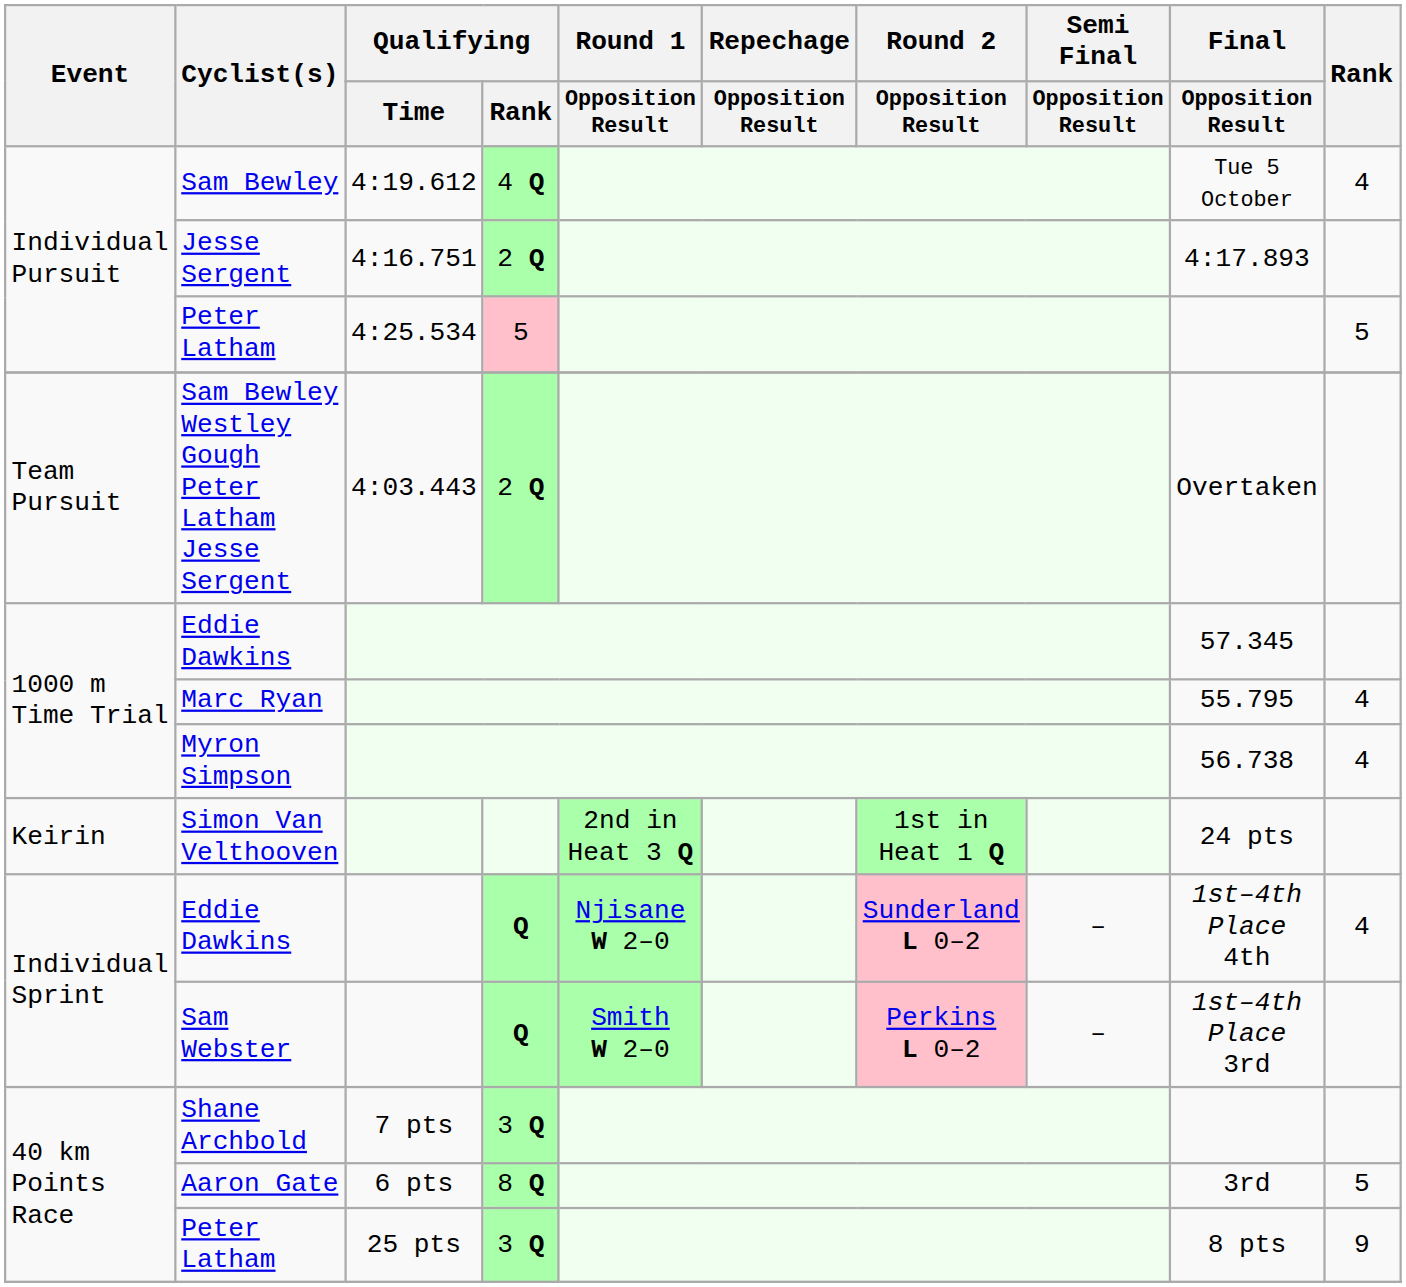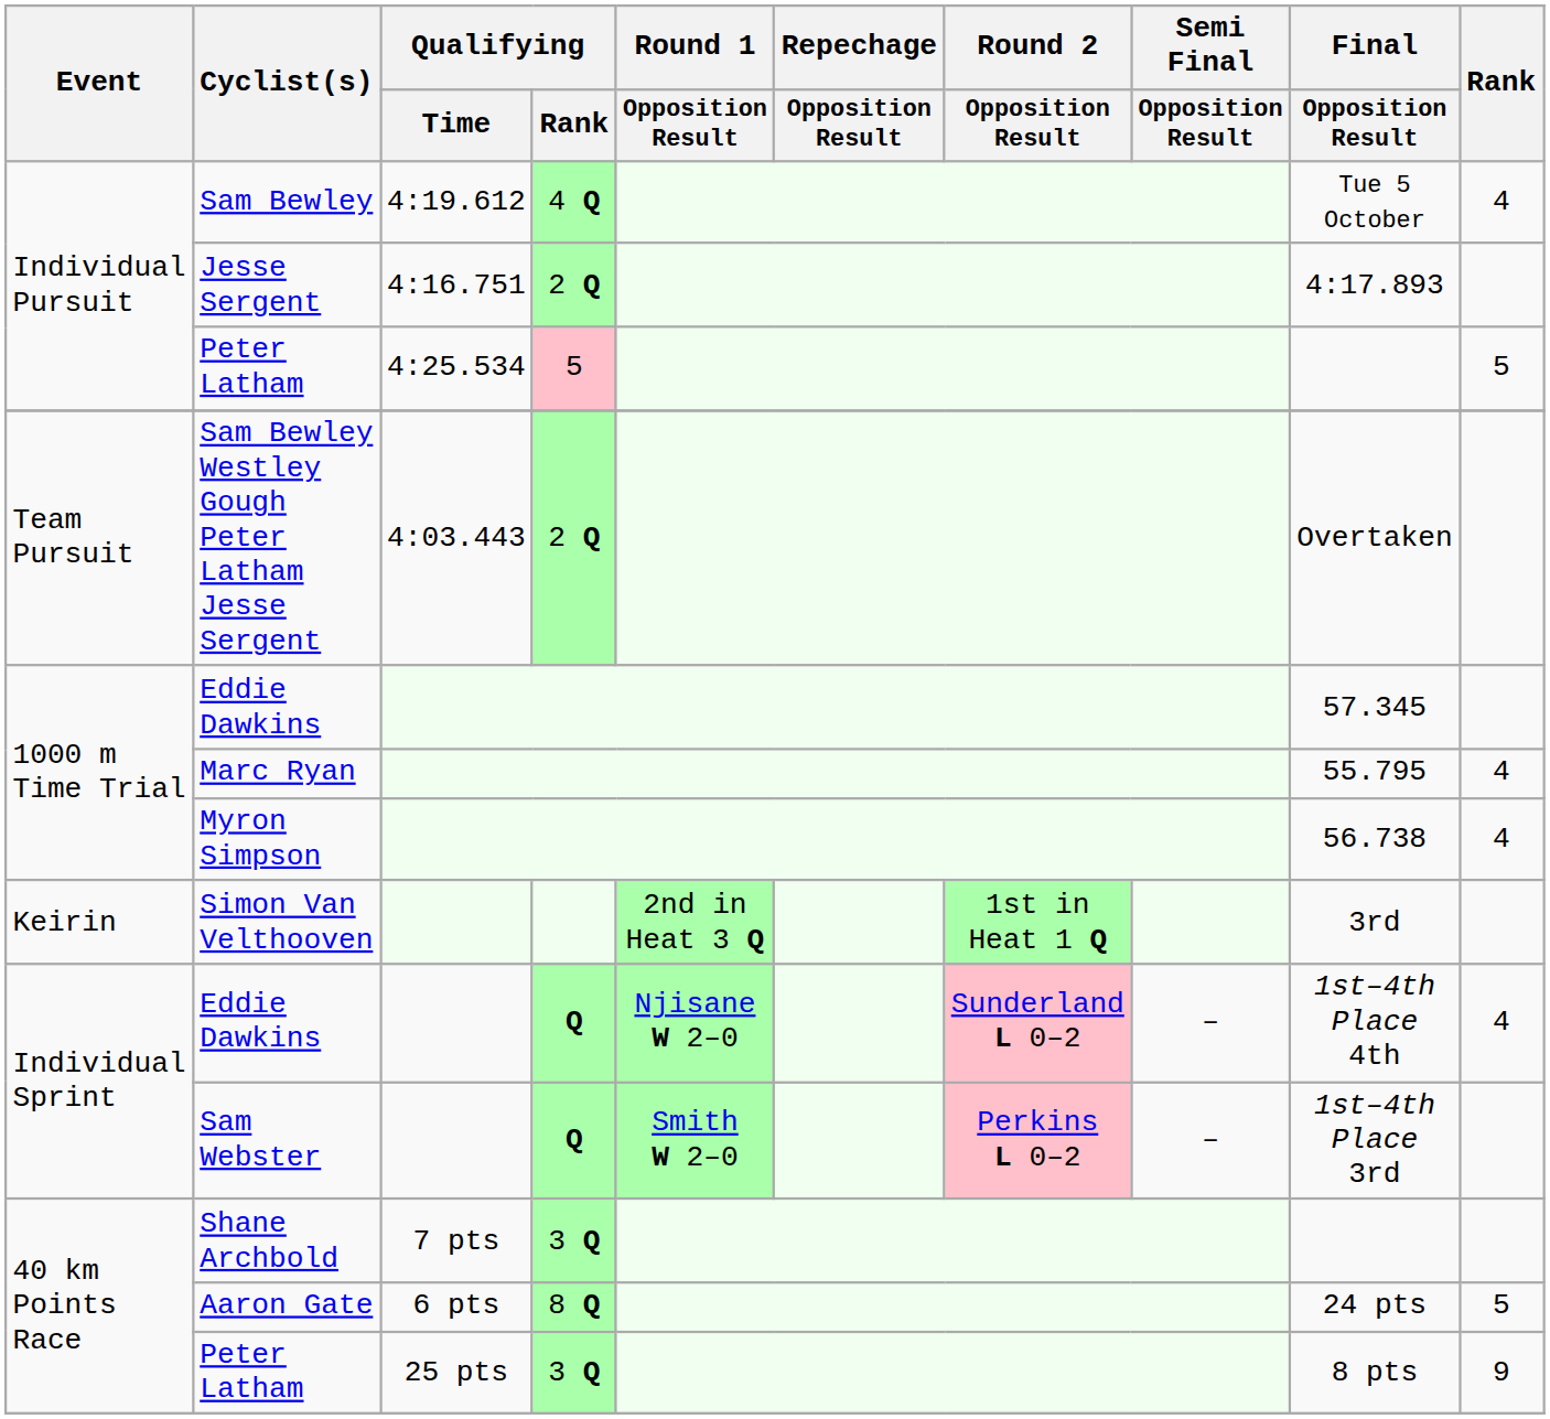Simon Van Velthooven | Final / Opposition Result: 24 pts -> 3rd
Aaron Gate | Final / Opposition Result: 3rd -> 24 pts
